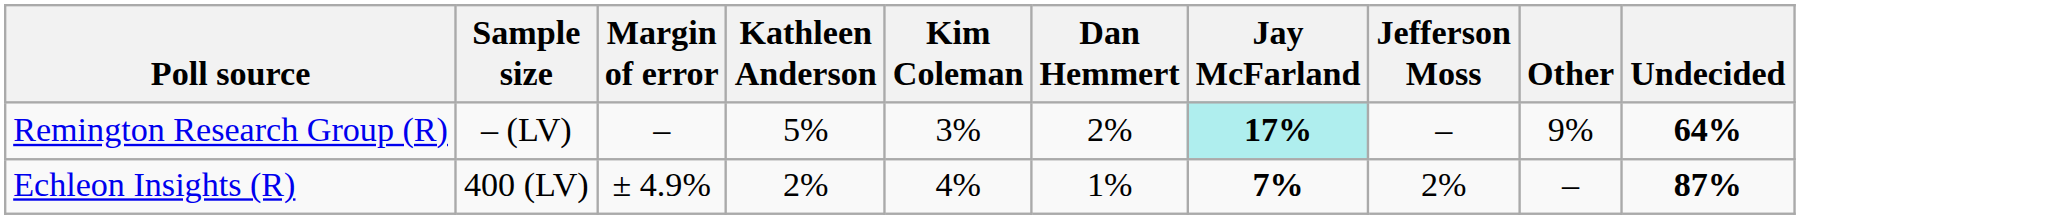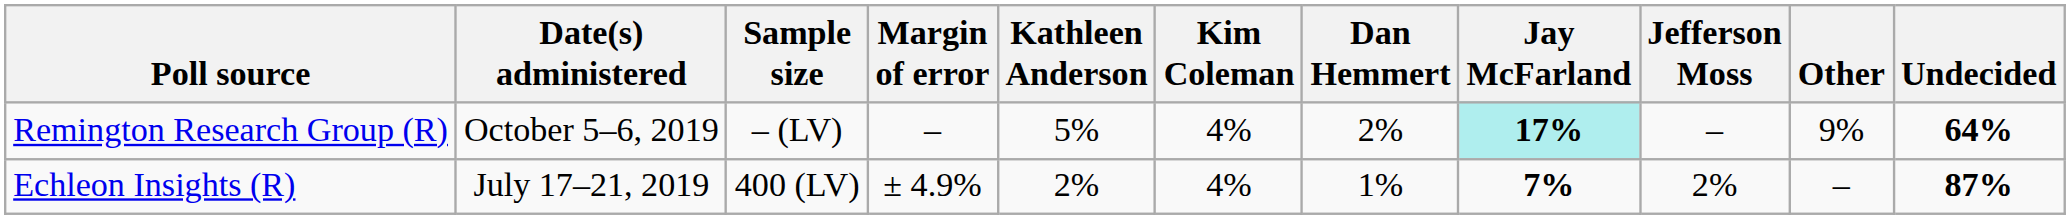+ column: Date(s) administered | October 5–6, 2019 | July 17–21, 2019
Remington Research Group (R) | Kim Coleman: 3% -> 4%
